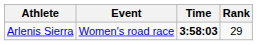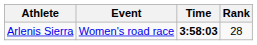Arlenis Sierra | Rank: 29 -> 28
